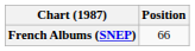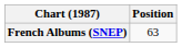French Albums (SNEP) | Position: 66 -> 63
